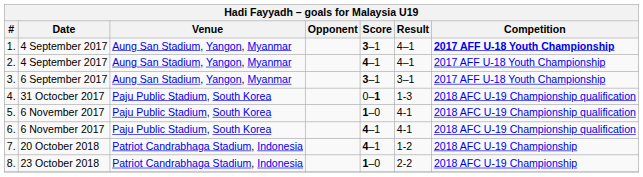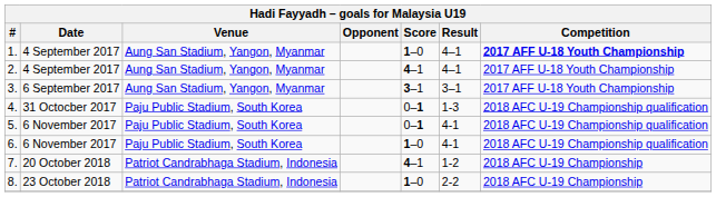1. | Score: 3–1 -> 1–0
5. | Score: 1–0 -> 0–1
6. | Score: 4–1 -> 1–0
